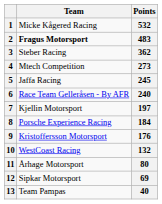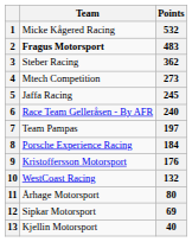7 | Team: Kjellin Motorsport -> Team Pampas
13 | Team: Team Pampas -> Kjellin Motorsport
